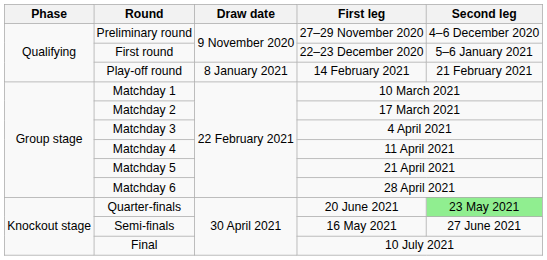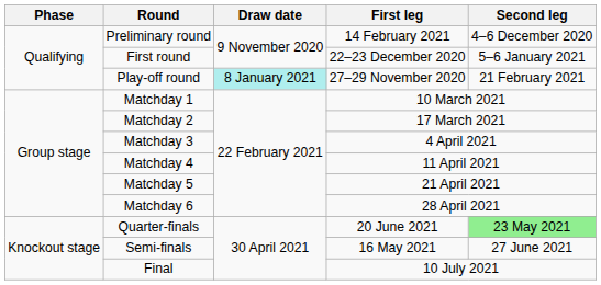Preliminary round | First leg: 27–29 November 2020 -> 14 February 2021
Play-off round | Draw date: no background -> paleturquoise background
Play-off round | First leg: 14 February 2021 -> 27–29 November 2020
